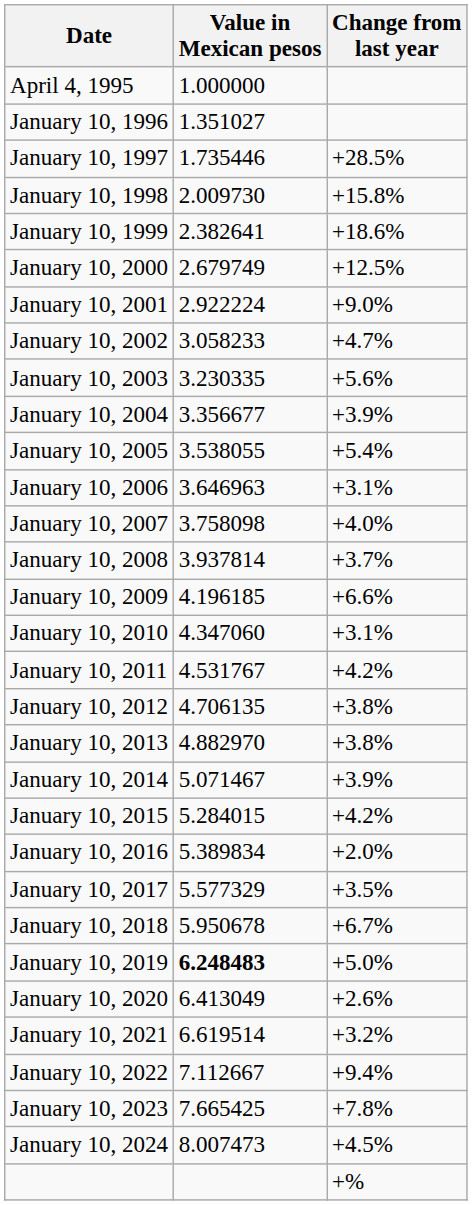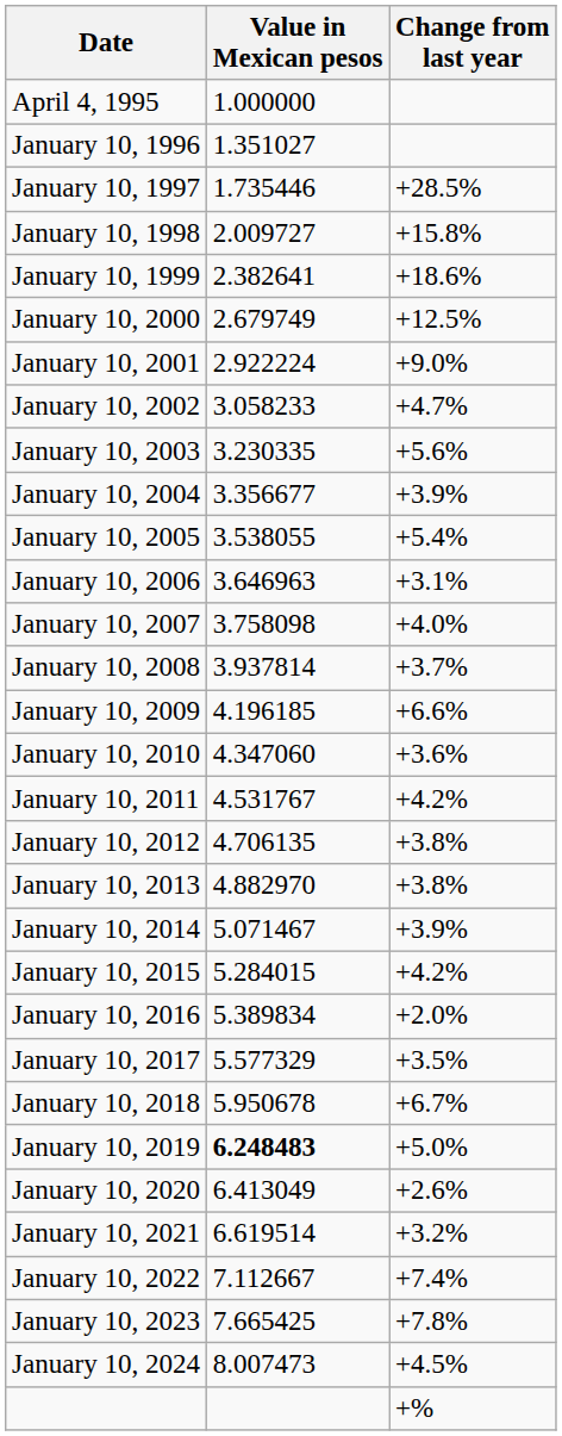January 10, 1998 | Value in Mexican pesos: 2.009730 -> 2.009727
January 10, 2010 | Change from last year: +3.1% -> +3.6%
January 10, 2022 | Change from last year: +9.4% -> +7.4%
